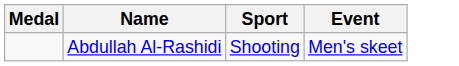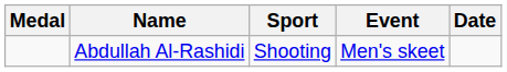+ column: Date
